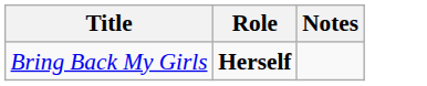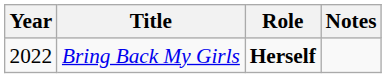+ column: Year | 2022
